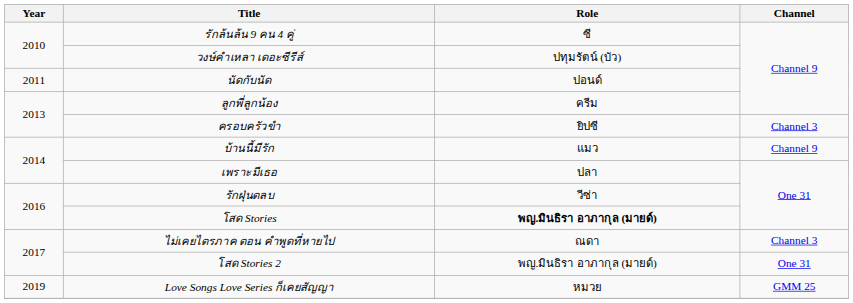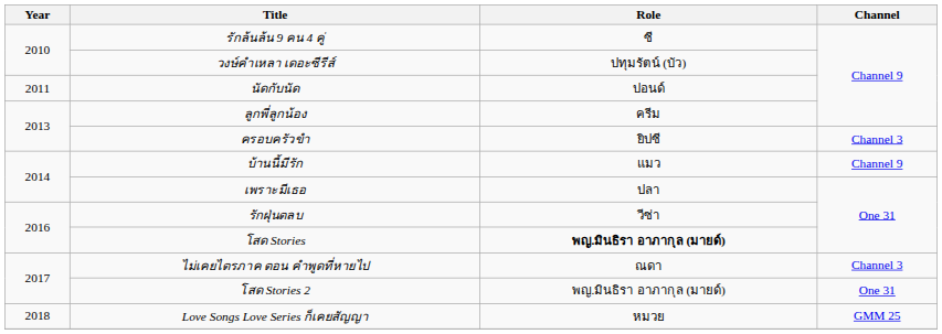Love Songs Love Series ก็เคยสัญญา | Year: 2019 -> 2018
